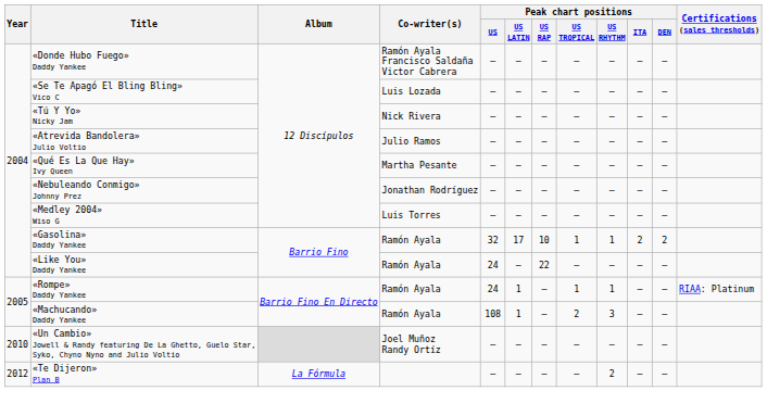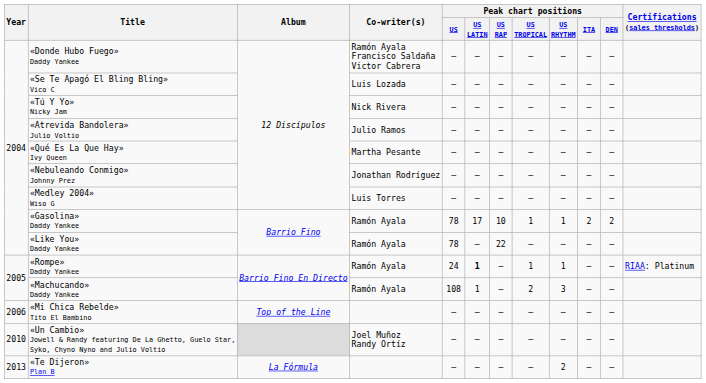«Gasolina» Daddy Yankee | Peak chart positions / US: 32 -> 78
«Like You» Daddy Yankee | Peak chart positions / US: 24 -> 78
«Rompe» Daddy Yankee | Peak chart positions / US LATIN: normal -> bold
+ row: 2006 | «Mi Chica Rebelde» Tito El Bambino | Top of the Line | — | — | — | — | — | — | —
«Te Dijeron» Plan B | Year: 2012 -> 2013
